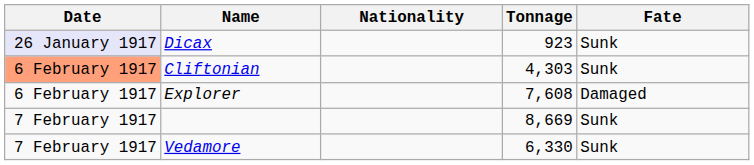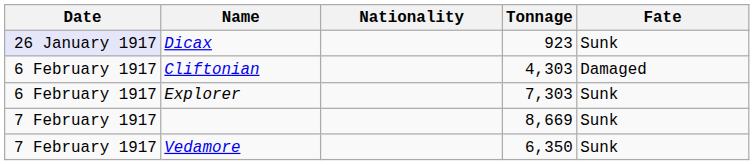Cliftonian | Date: lightsalmon background -> no background
Cliftonian | Fate: Sunk -> Damaged
Explorer | Tonnage: 7,608 -> 7,303
Explorer | Fate: Damaged -> Sunk
Vedamore | Tonnage: 6,330 -> 6,350
